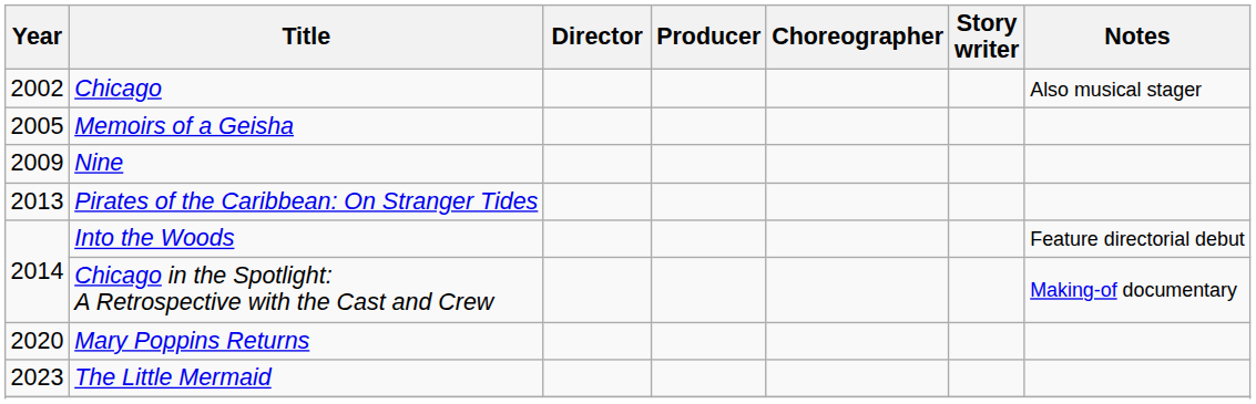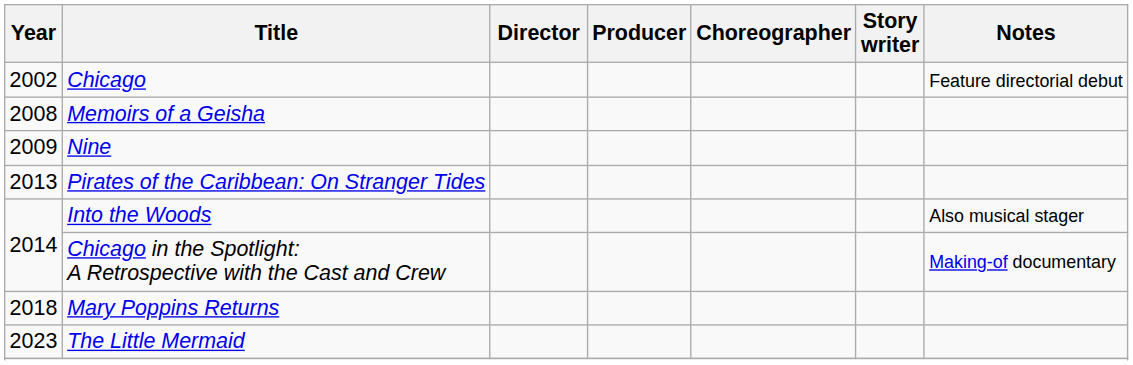Chicago | Notes: Also musical stager -> Feature directorial debut
Memoirs of a Geisha | Year: 2005 -> 2008
Into the Woods | Notes: Feature directorial debut -> Also musical stager
Mary Poppins Returns | Year: 2020 -> 2018
